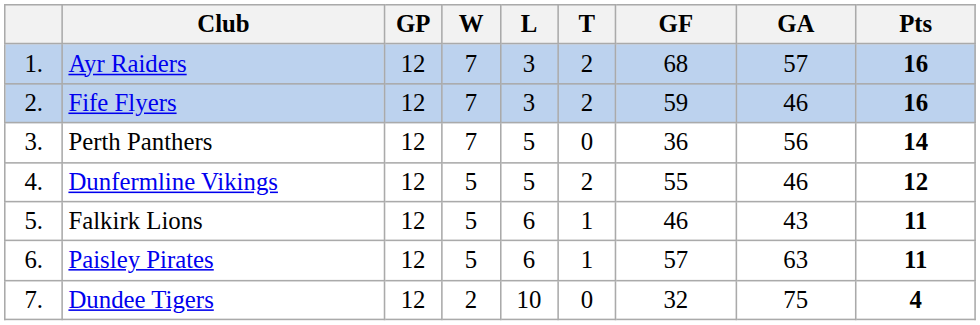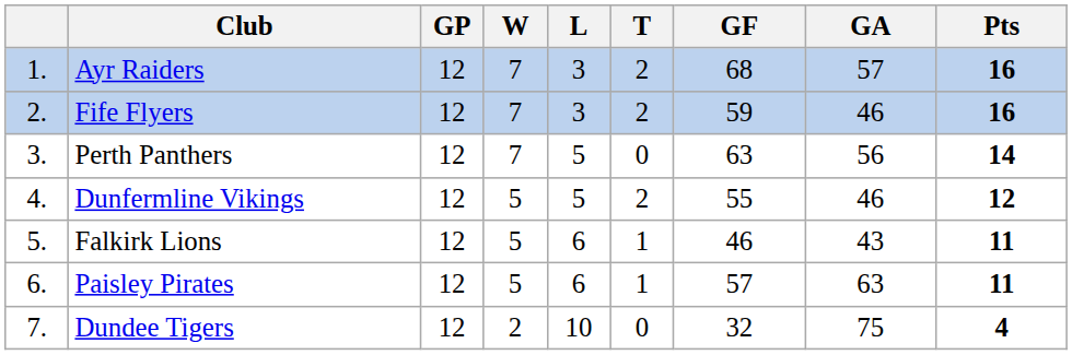Perth Panthers | GF: 36 -> 63
